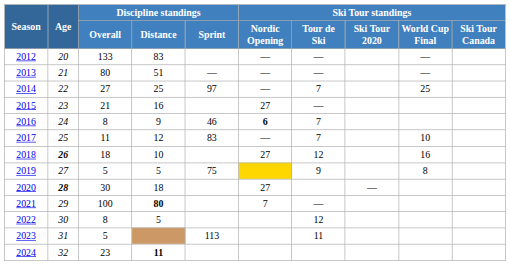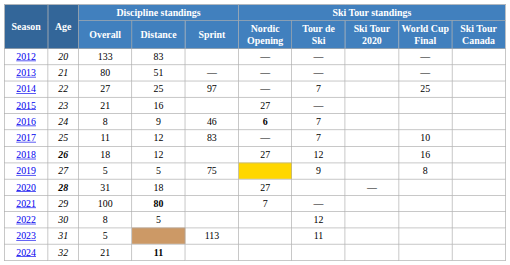2018 | Discipline standings / Distance: 10 -> 12
2020 | Discipline standings / Overall: 30 -> 31
2024 | Discipline standings / Overall: 23 -> 21
